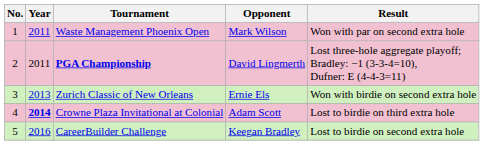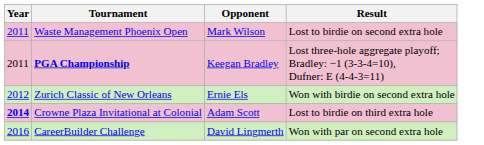- column: No. | 1 | 2 | 3 | 4 | 5
Waste Management Phoenix Open | Result: Won with par on second extra hole -> Lost to birdie on second extra hole
PGA Championship | Opponent: David Lingmerth -> Keegan Bradley
Zurich Classic of New Orleans | Year: 2013 -> 2012
CareerBuilder Challenge | Opponent: Keegan Bradley -> David Lingmerth
CareerBuilder Challenge | Result: Lost to birdie on second extra hole -> Won with par on second extra hole
